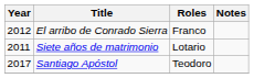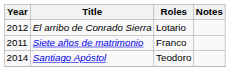El arribo de Conrado Sierra | Roles: Franco -> Lotario
Siete años de matrimonio | Roles: Lotario -> Franco
Santiago Apóstol | Year: 2017 -> 2014
